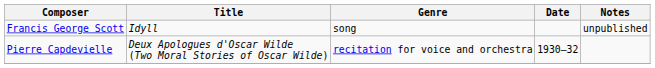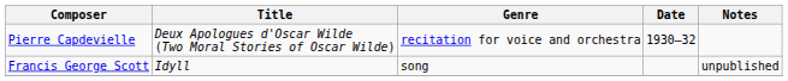rows swapped: Pierre Capdevielle <-> Francis George Scott
